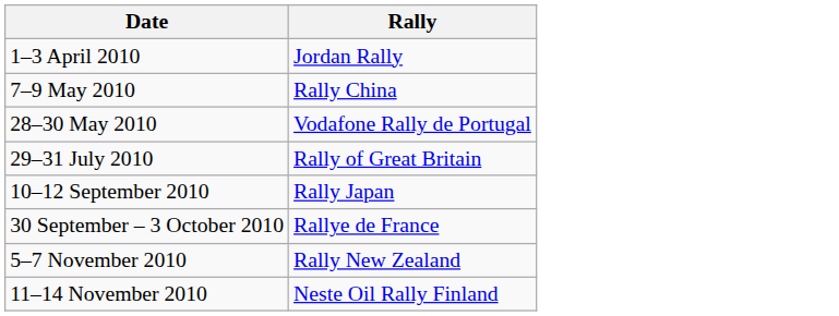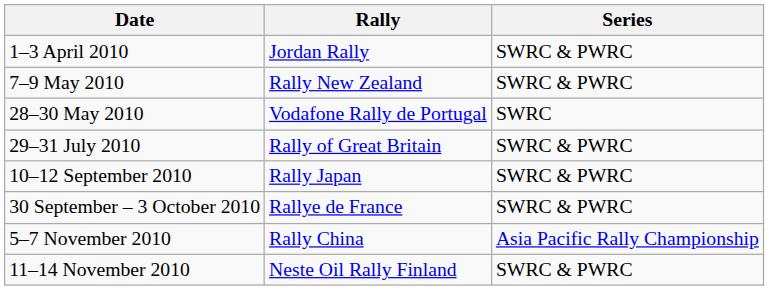+ column: Series | SWRC & PWRC | SWRC & PWRC | SWRC | SWRC & PWRC | SWRC & PWRC | SWRC & PWRC | Asia Pacific Rally Championship | SWRC & PWRC
7–9 May 2010 | Rally: Rally China -> Rally New Zealand
5–7 November 2010 | Rally: Rally New Zealand -> Rally China
